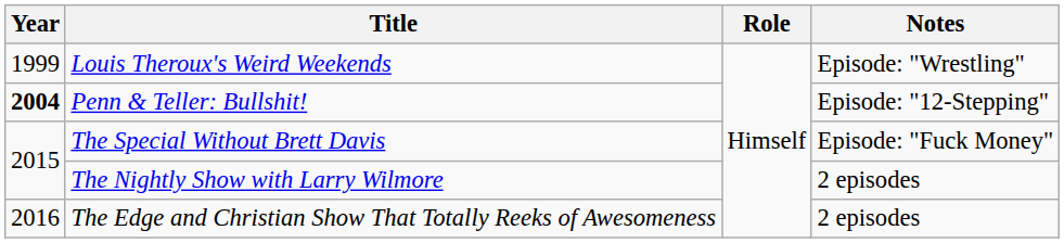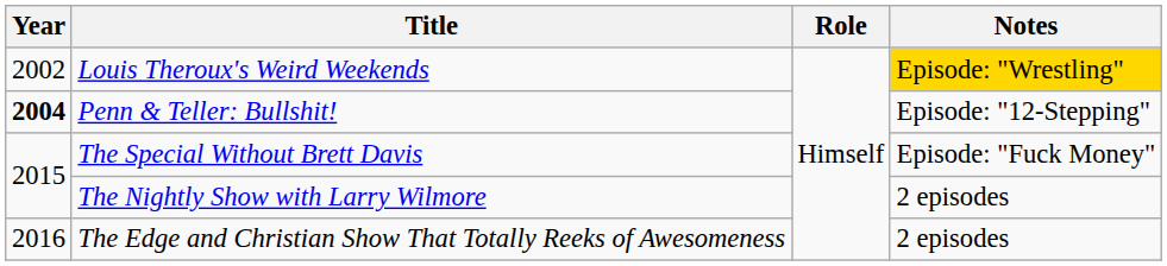Louis Theroux's Weird Weekends | Year: 1999 -> 2002
Louis Theroux's Weird Weekends | Notes: no background -> gold background
